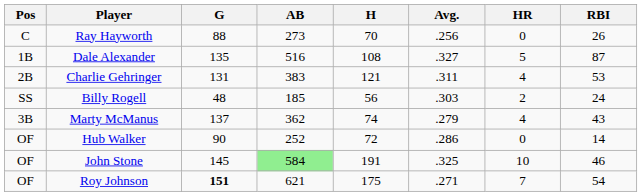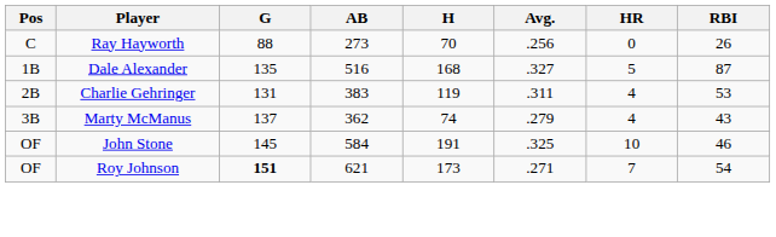Dale Alexander | H: 108 -> 168
Charlie Gehringer | H: 121 -> 119
- row: SS | Billy Rogell | 48 | 185 | 56 | .303 | 2 | 24
- row: OF | Hub Walker | 90 | 252 | 72 | .286 | 0 | 14
John Stone | AB: lightgreen background -> no background
Roy Johnson | H: 175 -> 173
